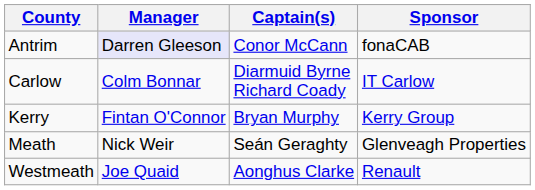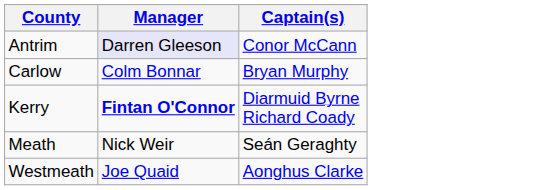- column: Sponsor | fonaCAB | IT Carlow | Kerry Group | Glenveagh Properties | Renault
Carlow | Captain(s): Diarmuid Byrne Richard Coady -> Bryan Murphy
Kerry | Manager: normal -> bold
Kerry | Captain(s): Bryan Murphy -> Diarmuid Byrne Richard Coady
